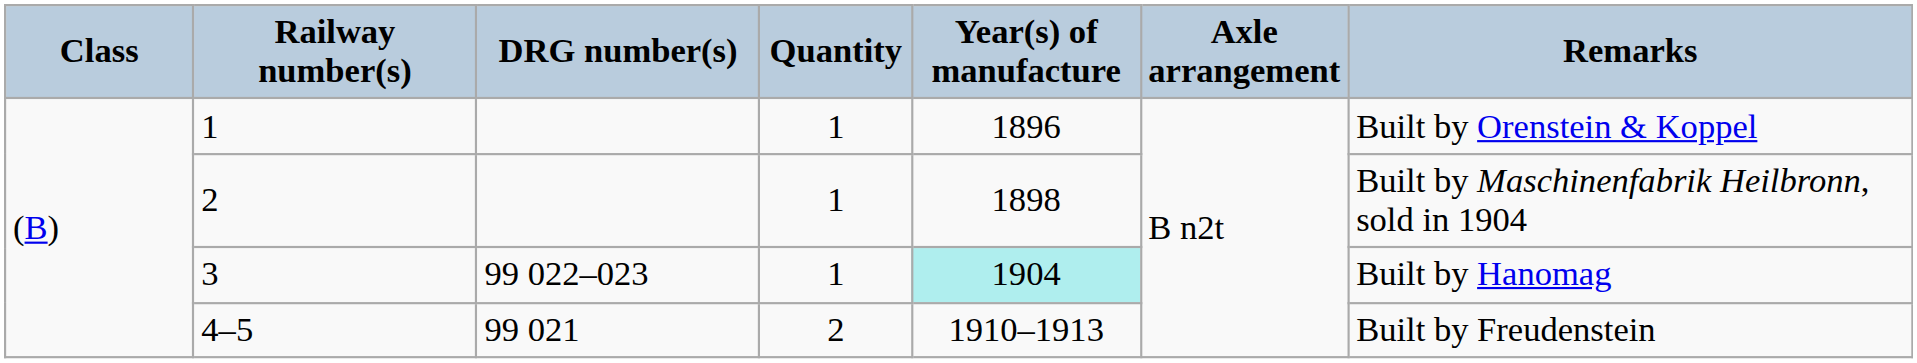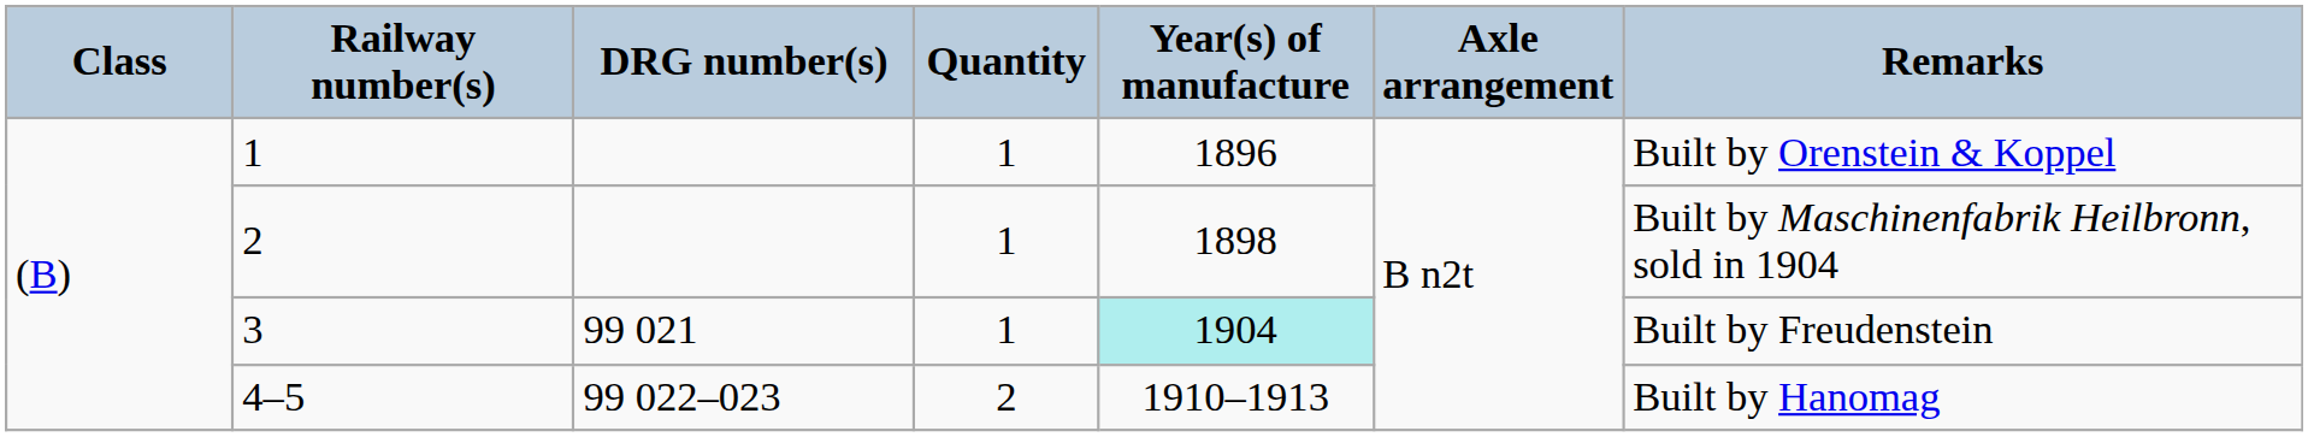3 | DRG number(s): 99 022–023 -> 99 021
3 | Remarks: Built by Hanomag -> Built by Freudenstein
4–5 | DRG number(s): 99 021 -> 99 022–023
4–5 | Remarks: Built by Freudenstein -> Built by Hanomag
